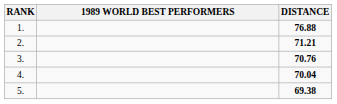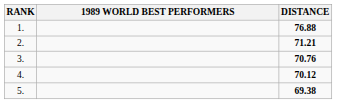4. | DISTANCE: 70.04 -> 70.12
